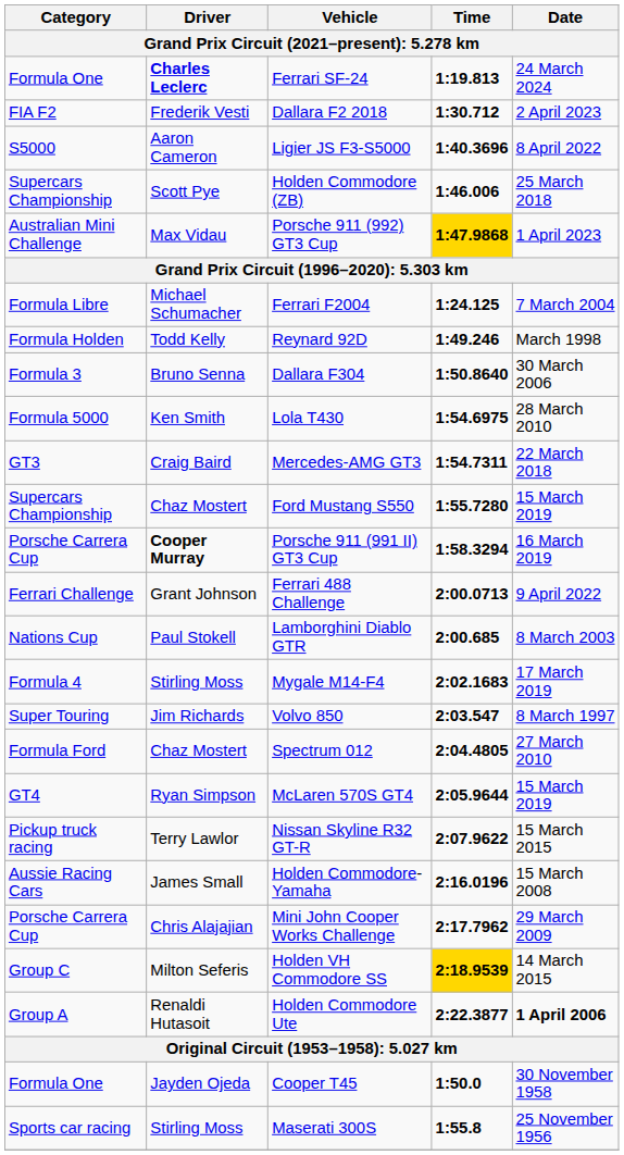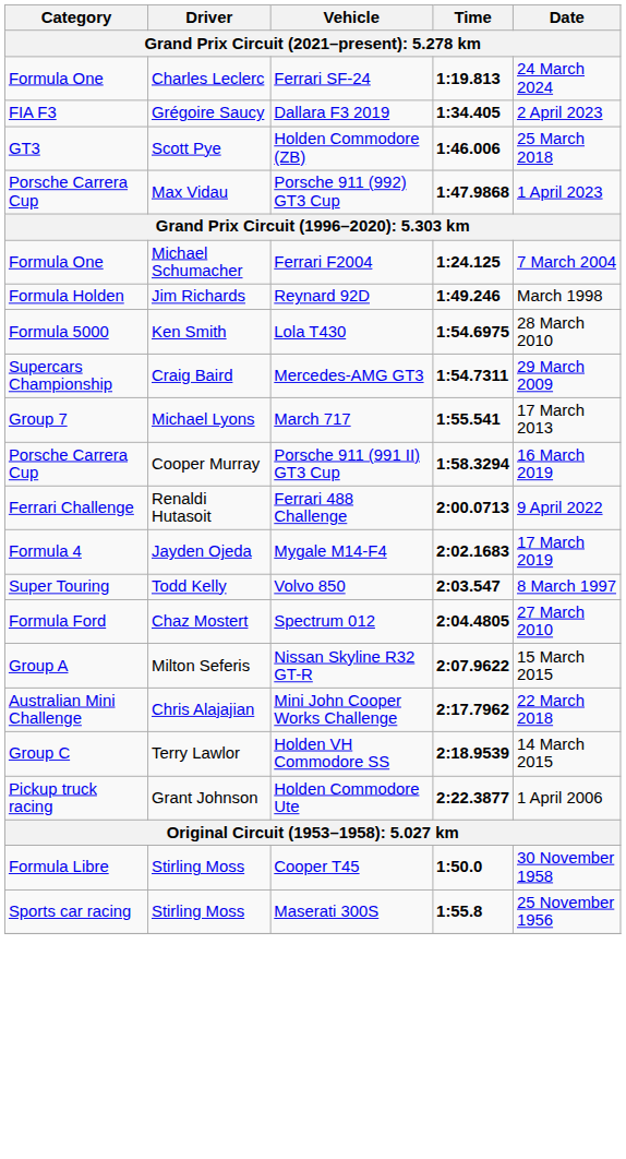Ferrari SF-24 | Driver: bold -> normal
- row: FIA F2 | Frederik Vesti | Dallara F2 2018 | 1:30.712 | 2 April 2023
+ row: FIA F3 | Grégoire Saucy | Dallara F3 2019 | 1:34.405 | 2 April 2023
- row: S5000 | Aaron Cameron | Ligier JS F3-S5000 | 1:40.3696 | 8 April 2022
Holden Commodore (ZB) | Category: Supercars Championship -> GT3
Porsche 911 (992) GT3 Cup | Category: Australian Mini Challenge -> Porsche Carrera Cup
Porsche 911 (992) GT3 Cup | Time: gold background -> no background
Ferrari F2004 | Category: Formula Libre -> Formula One
Reynard 92D | Driver: Todd Kelly -> Jim Richards
- row: Formula 3 | Bruno Senna | Dallara F304 | 1:50.8640 | 30 March 2006
Mercedes-AMG GT3 | Category: GT3 -> Supercars Championship
Mercedes-AMG GT3 | Date: 22 March 2018 -> 29 March 2009
+ row: Group 7 | Michael Lyons | March 717 | 1:55.541 | 17 March 2013
- row: Supercars Championship | Chaz Mostert | Ford Mustang S550 | 1:55.7280 | 15 March 2019
Porsche 911 (991 II) GT3 Cup | Driver: bold -> normal
Ferrari 488 Challenge | Driver: Grant Johnson -> Renaldi Hutasoit
- row: Nations Cup | Paul Stokell | Lamborghini Diablo GTR | 2:00.685 | 8 March 2003
Mygale M14-F4 | Driver: Stirling Moss -> Jayden Ojeda
Volvo 850 | Driver: Jim Richards -> Todd Kelly
- row: GT4 | Ryan Simpson | McLaren 570S GT4 | 2:05.9644 | 15 March 2019
Nissan Skyline R32 GT-R | Category: Pickup truck racing -> Group A
Nissan Skyline R32 GT-R | Driver: Terry Lawlor -> Milton Seferis
- row: Aussie Racing Cars | James Small | Holden Commodore-Yamaha | 2:16.0196 | 15 March 2008
Mini John Cooper Works Challenge | Category: Porsche Carrera Cup -> Australian Mini Challenge
Mini John Cooper Works Challenge | Date: 29 March 2009 -> 22 March 2018
Holden VH Commodore SS | Driver: Milton Seferis -> Terry Lawlor
Holden VH Commodore SS | Time: gold background -> no background
Holden Commodore Ute | Category: Group A -> Pickup truck racing
Holden Commodore Ute | Driver: Renaldi Hutasoit -> Grant Johnson
Holden Commodore Ute | Date: bold -> normal
Cooper T45 | Category: Formula One -> Formula Libre
Cooper T45 | Driver: Jayden Ojeda -> Stirling Moss
